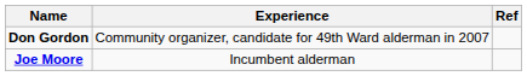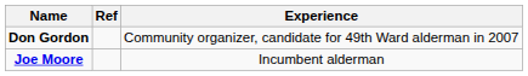columns swapped: Experience <-> Ref
